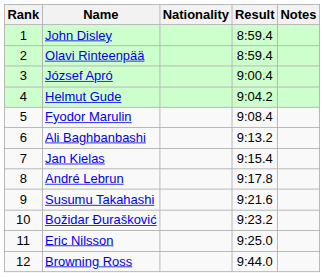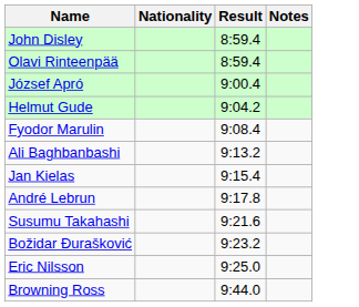- column: Rank | 1 | 2 | 3 | 4 | 5 | 6 | 7 | 8 | 9 | 10 | 11 | 12
